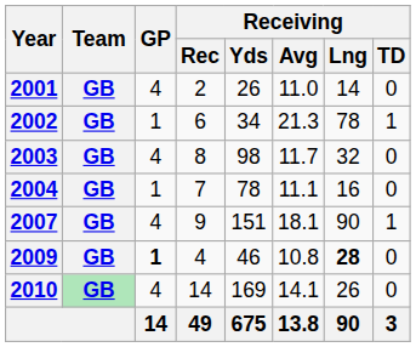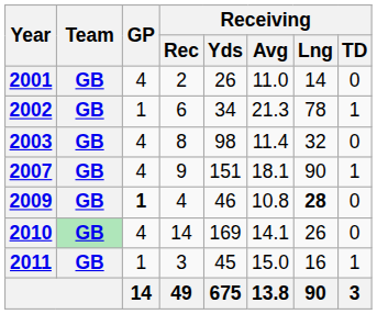2003 | Receiving / Avg: 11.7 -> 11.4
- row: 2004 | GB | 1 | 7 | 78 | 11.1 | 16 | 0
+ row: 2011 | GB | 1 | 3 | 45 | 15.0 | 16 | 1
